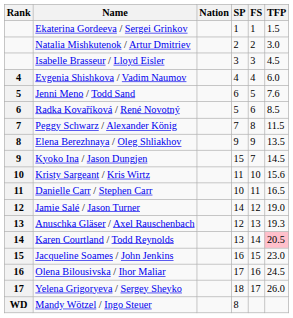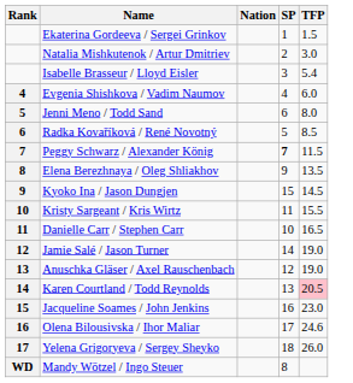- column: FS | 1 | 2 | 3 | 4 | 5 | 6 | 8 | 9 | 7 | 10 | 11 | 12 | 13 | 14 | 15 | 16 | 17
Isabelle Brasseur / Lloyd Eisler | TFP: 4.5 -> 5.4
Jenni Meno / Todd Sand | TFP: 7.6 -> 8.0
Peggy Schwarz / Alexander König | SP: normal -> bold
Kristy Sargeant / Kris Wirtz | TFP: 15.6 -> 15.5
Anuschka Gläser / Axel Rauschenbach | TFP: 19.3 -> 19.0
Olena Bilousivska / Ihor Maliar | TFP: 24.5 -> 24.6
